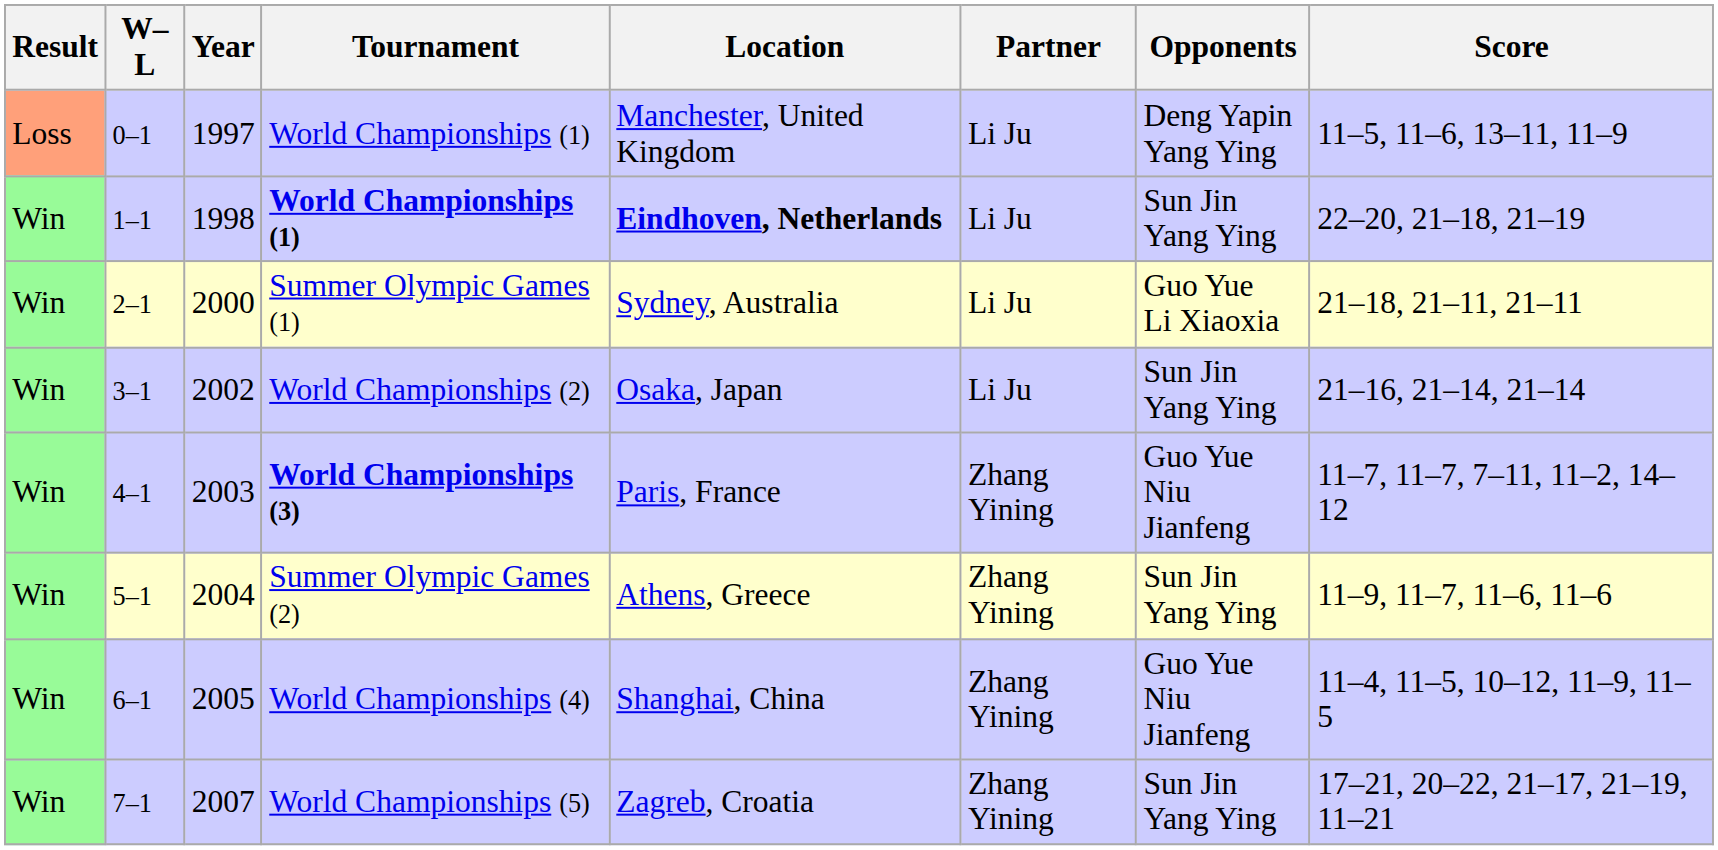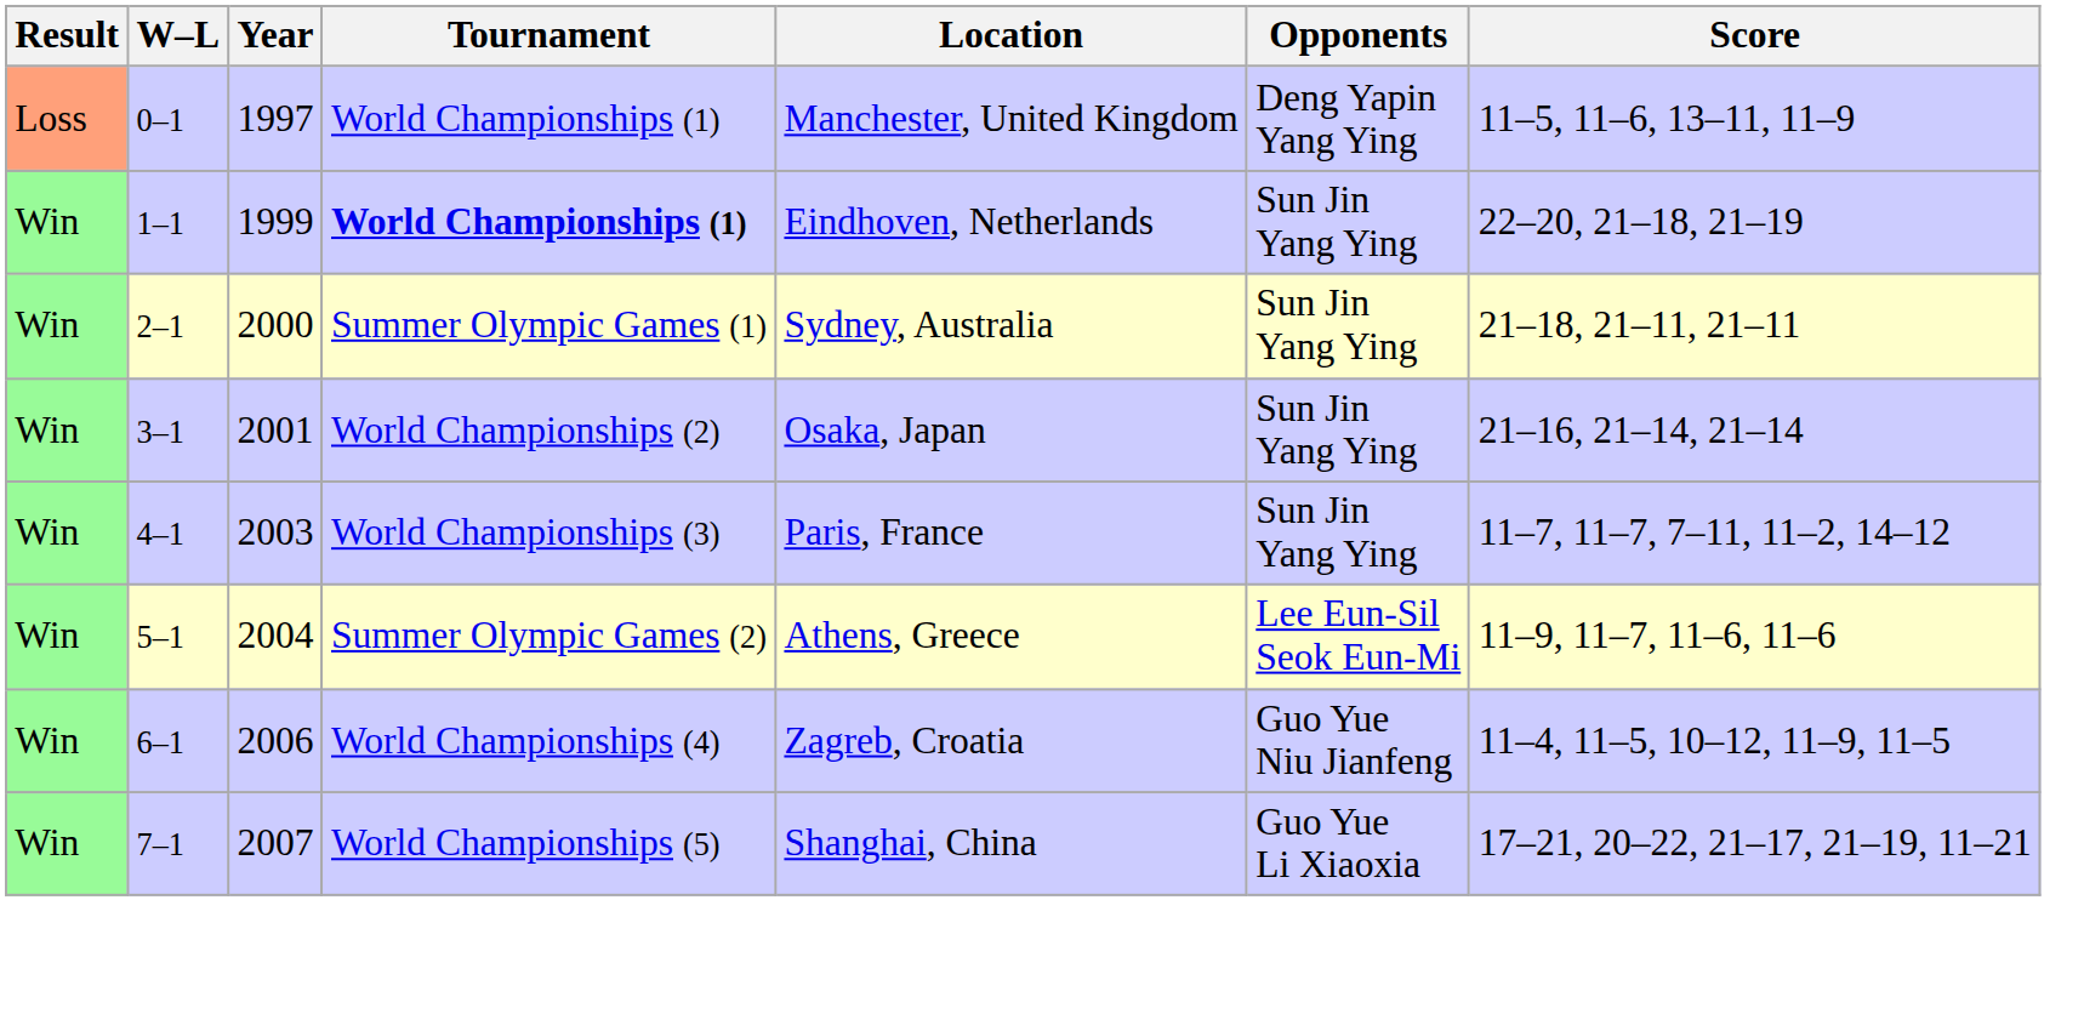- column: Partner | Li Ju | Li Ju | Li Ju | Li Ju | Zhang Yining | Zhang Yining | Zhang Yining | Zhang Yining
1–1 | Year: 1998 -> 1999
1–1 | Location: bold -> normal
2–1 | Opponents: Guo Yue Li Xiaoxia -> Sun Jin Yang Ying
3–1 | Year: 2002 -> 2001
4–1 | Tournament: bold -> normal
4–1 | Opponents: Guo Yue Niu Jianfeng -> Sun Jin Yang Ying
5–1 | Opponents: Sun Jin Yang Ying -> Lee Eun-Sil Seok Eun-Mi
6–1 | Year: 2005 -> 2006
6–1 | Location: Shanghai, China -> Zagreb, Croatia
7–1 | Location: Zagreb, Croatia -> Shanghai, China
7–1 | Opponents: Sun Jin Yang Ying -> Guo Yue Li Xiaoxia
